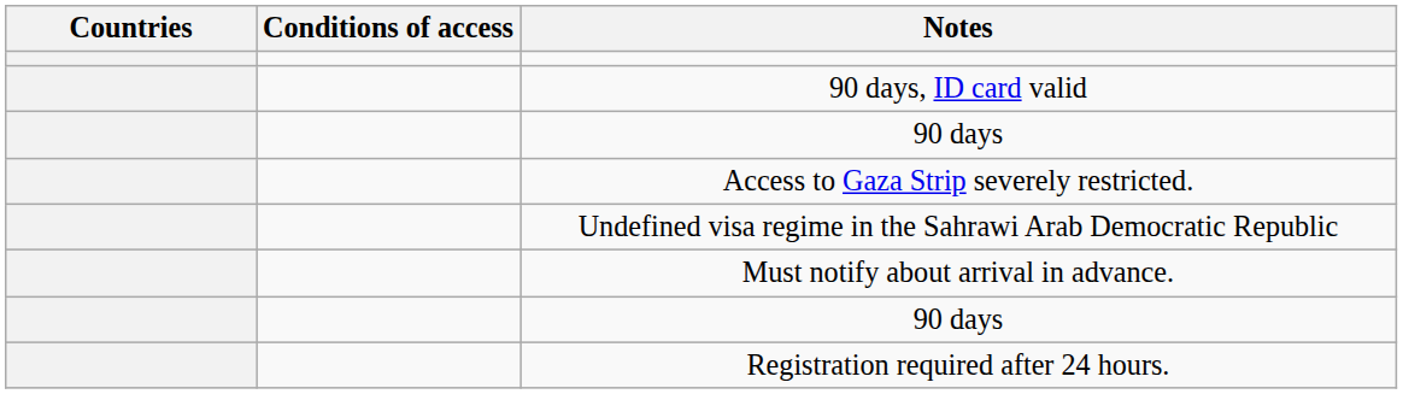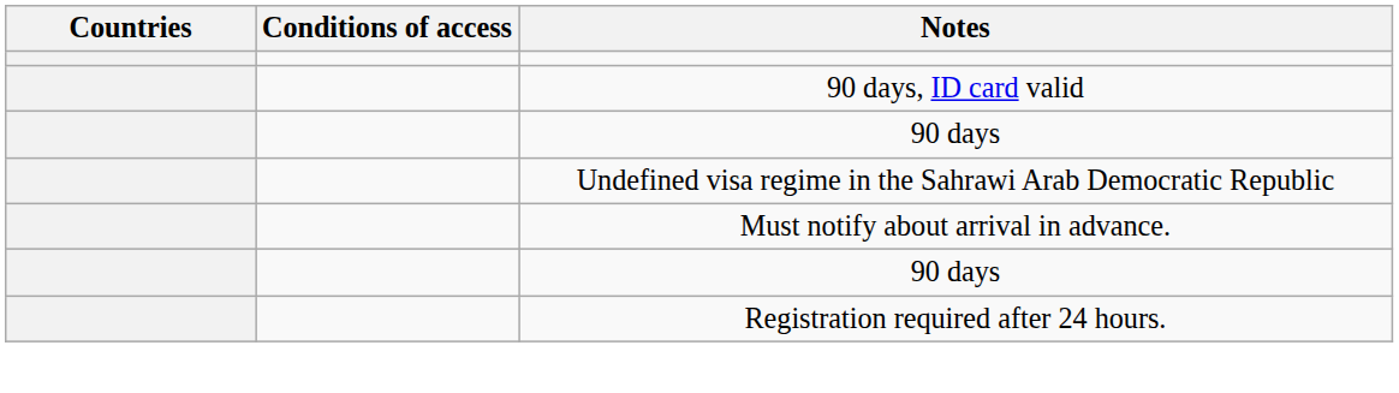- row: Access to Gaza Strip severely restricted.
